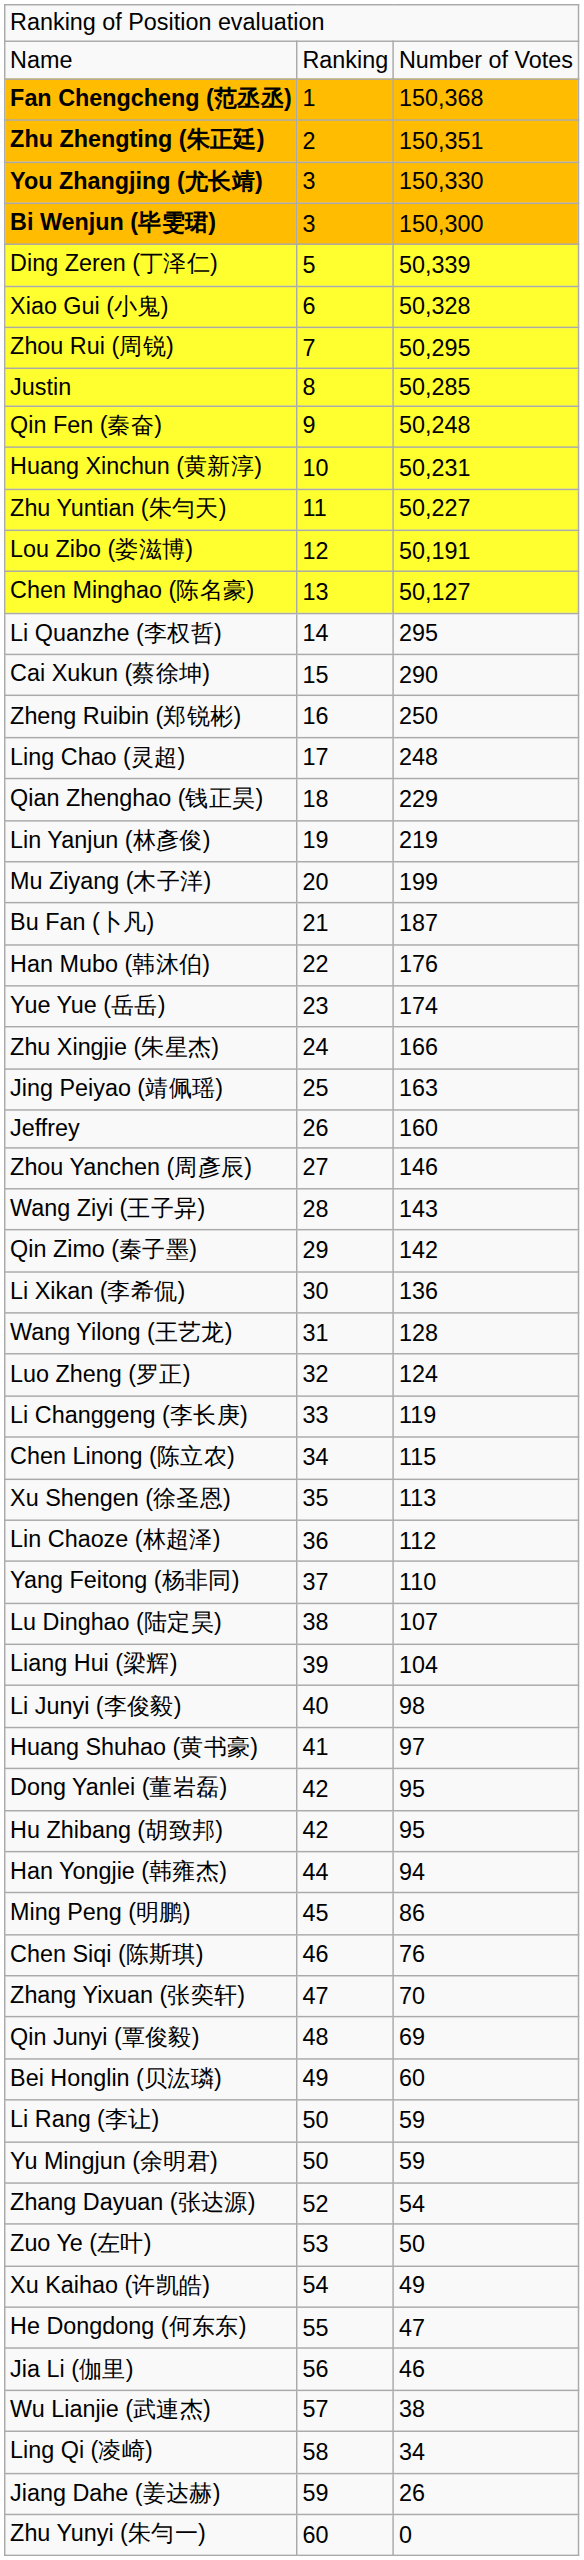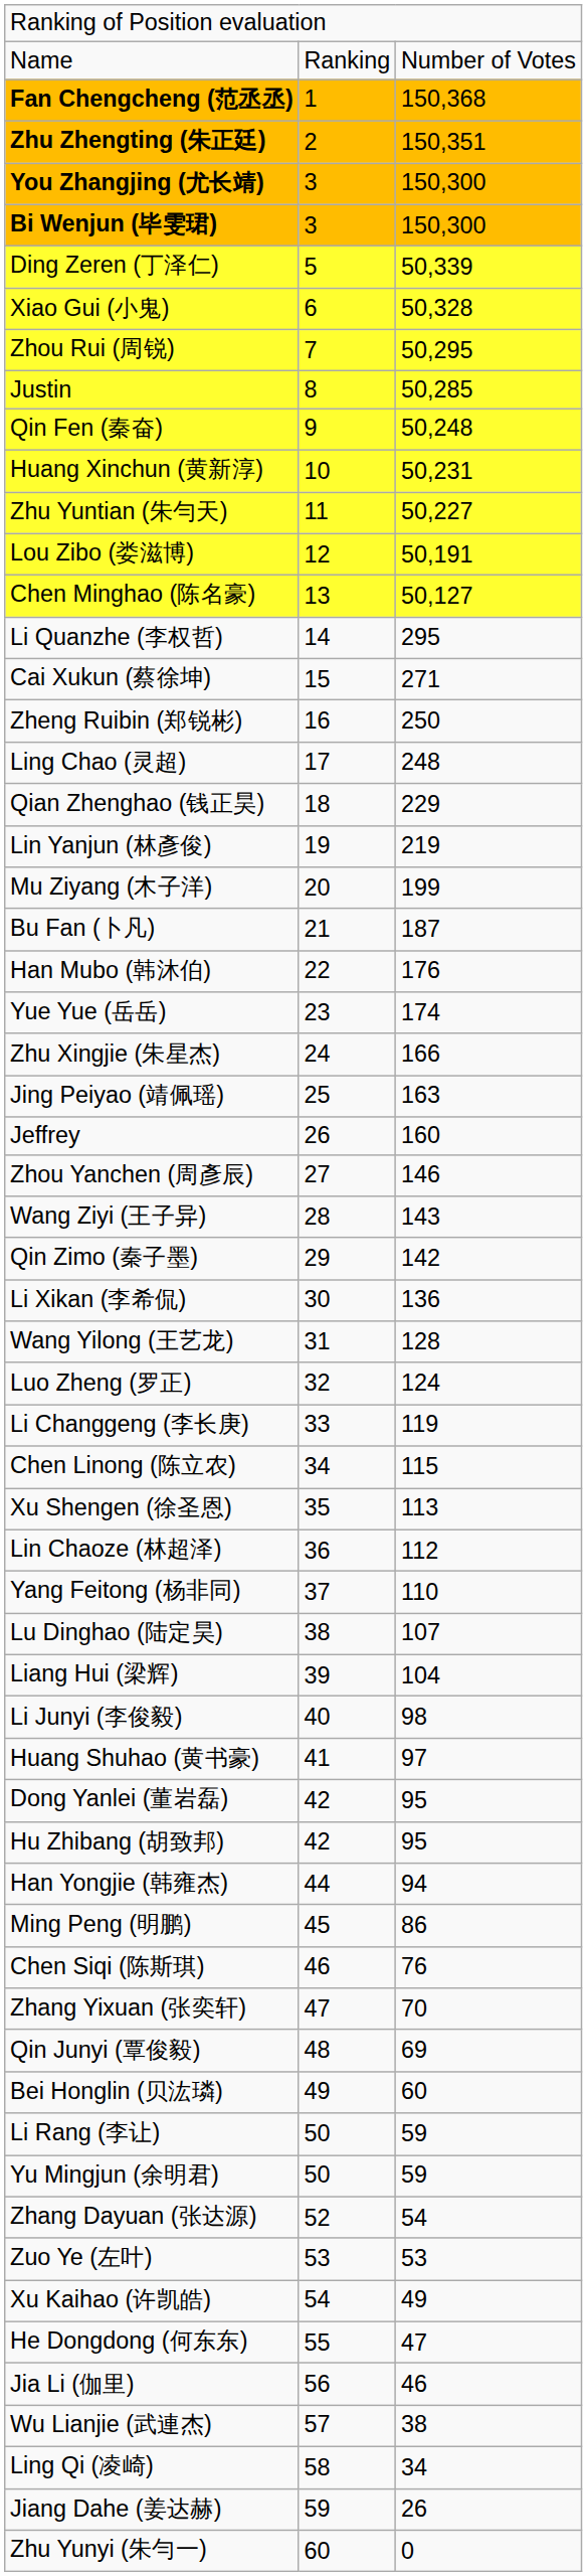You Zhangjing (尤长靖) | column 3: 150,330 -> 150,300
Cai Xukun (蔡徐坤) | column 3: 290 -> 271
Zuo Ye (左叶) | column 3: 50 -> 53
